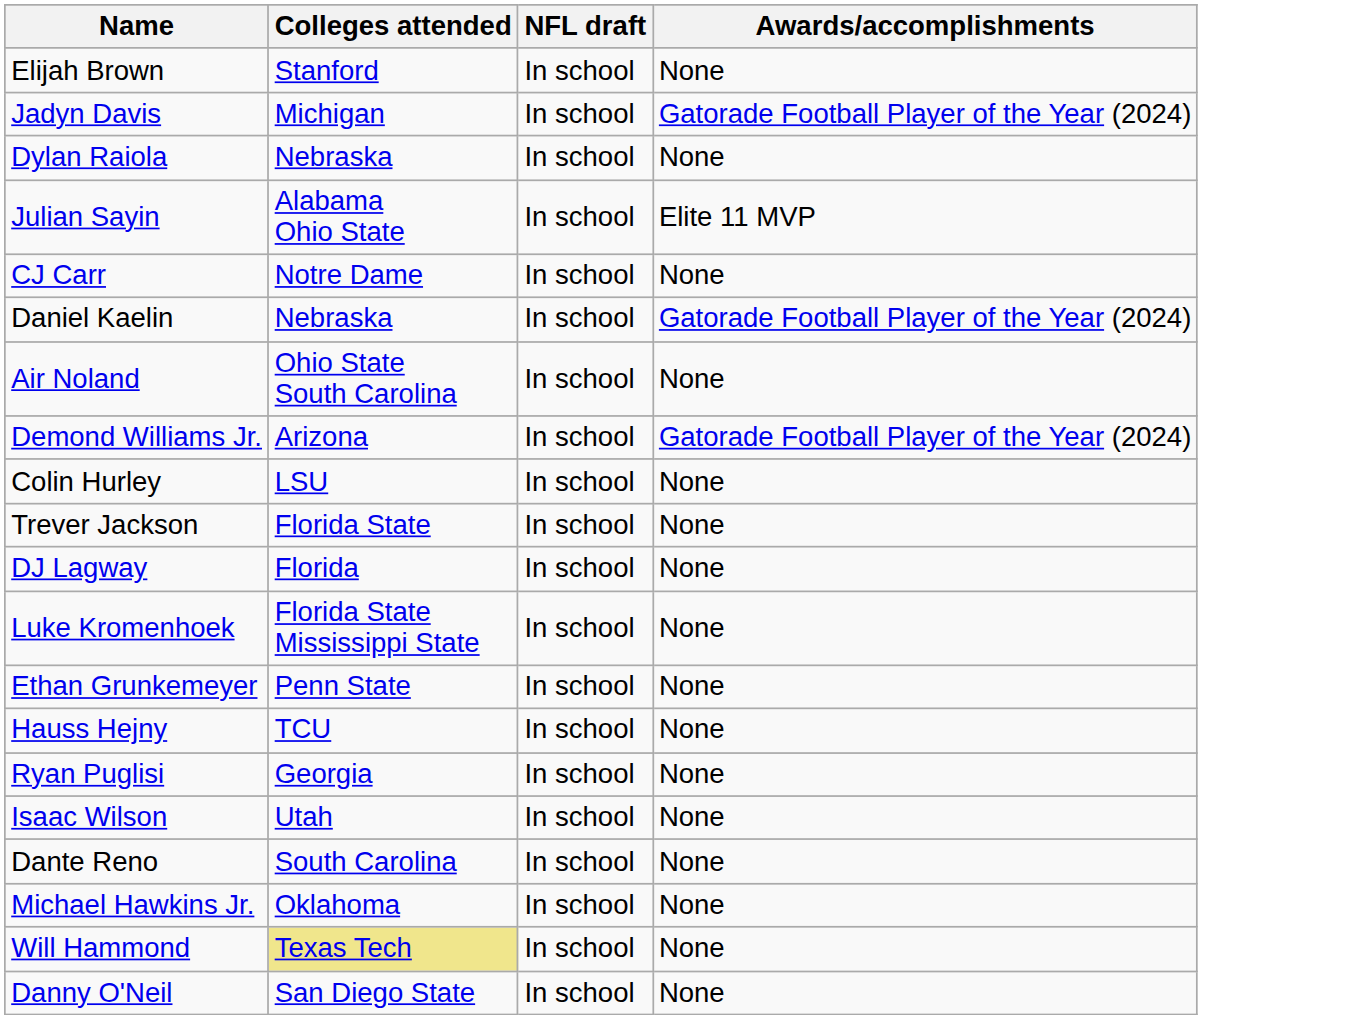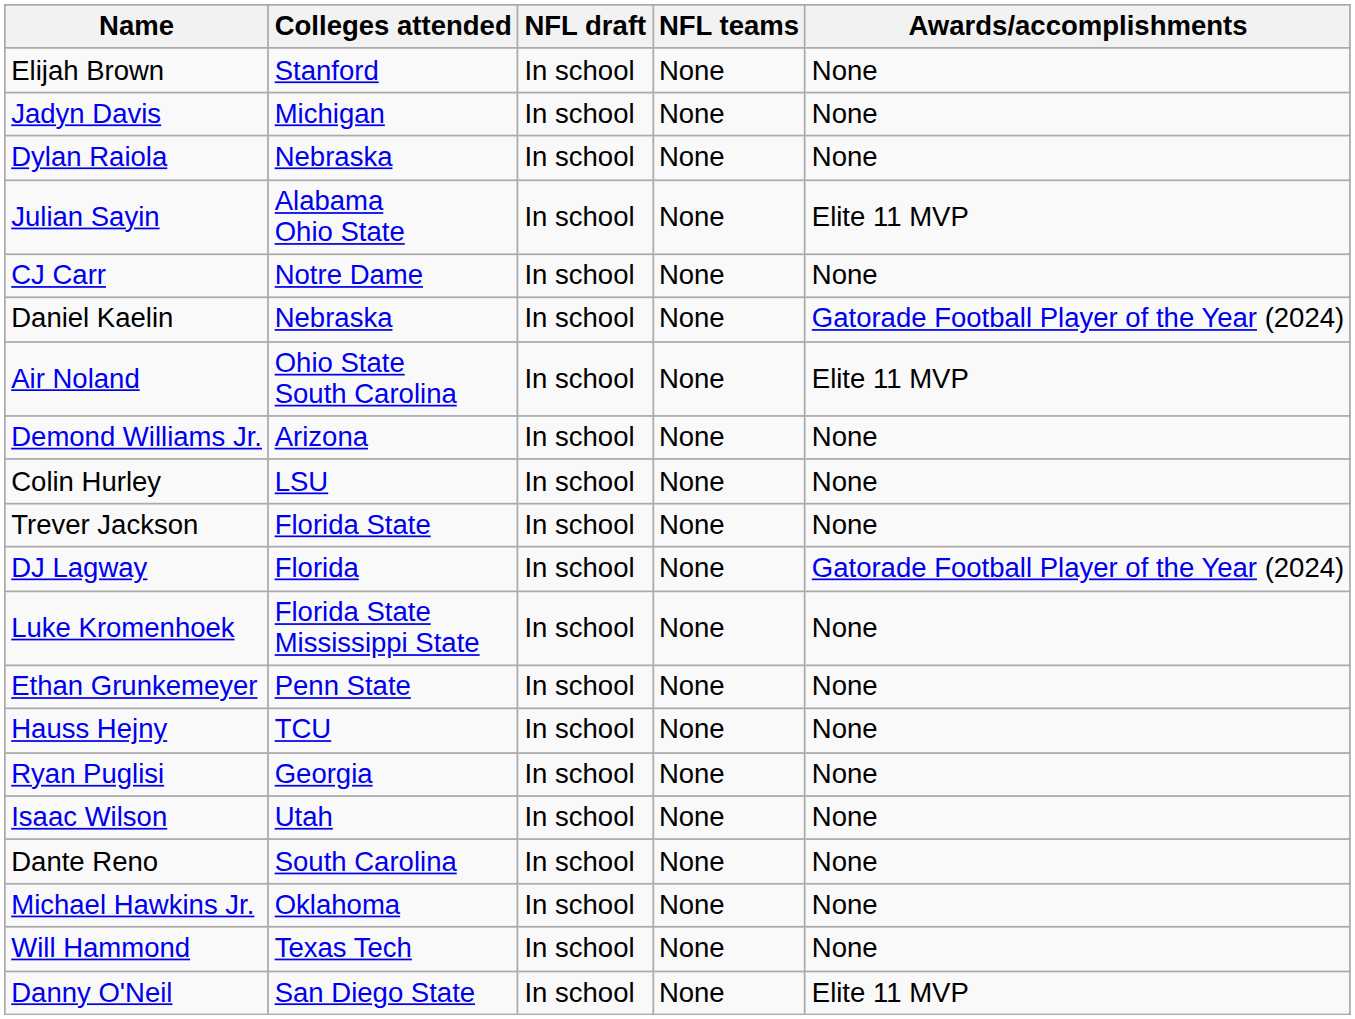+ column: NFL teams | None | None | None | None | None | None | None | None | None | None | None | None | None | None | None | None | None | None | None | None
Jadyn Davis | Awards/accomplishments: Gatorade Football Player of the Year (2024) -> None
Air Noland | Awards/accomplishments: None -> Elite 11 MVP
Demond Williams Jr. | Awards/accomplishments: Gatorade Football Player of the Year (2024) -> None
DJ Lagway | Awards/accomplishments: None -> Gatorade Football Player of the Year (2024)
Will Hammond | Colleges attended: khaki background -> no background
Danny O'Neil | Awards/accomplishments: None -> Elite 11 MVP
